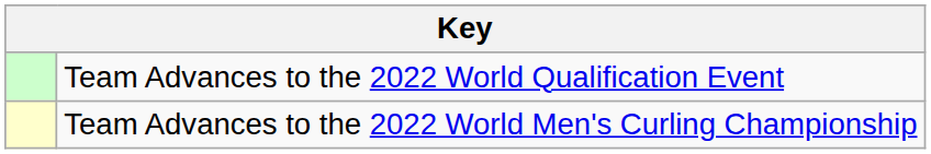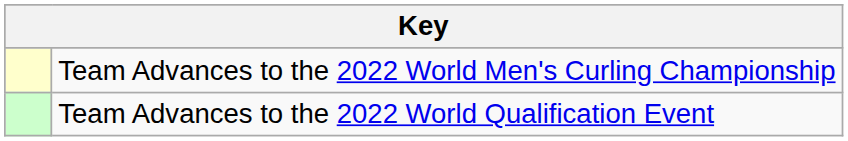rows swapped: Team Advances to the 2022 World Men's Curling Championship <-> Team Advances to the 2022 World Qualification Event
